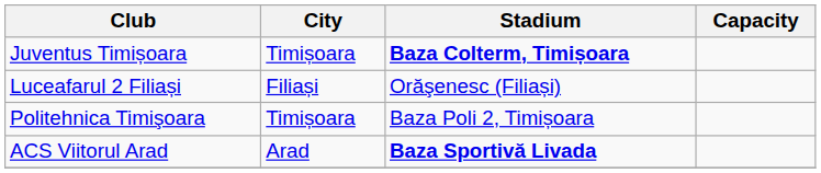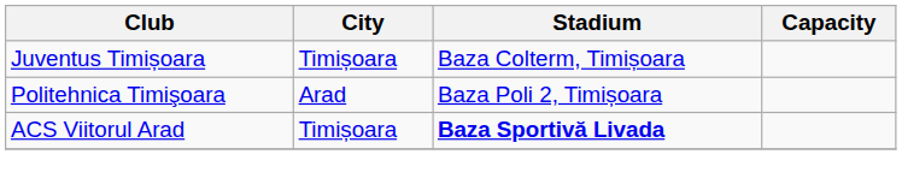Juventus Timișoara | Stadium: bold -> normal
- row: Luceafarul 2 Filiași | Filiași | Orăşenesc (Filiași)
Politehnica Timişoara | City: Timișoara -> Arad
ACS Viitorul Arad | City: Arad -> Timișoara
